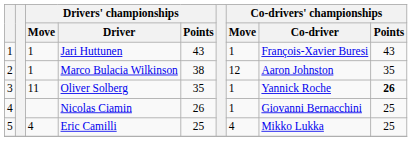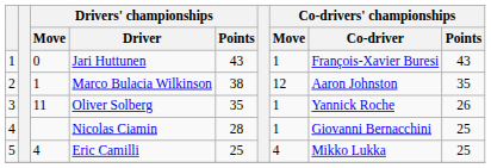Jari Huttunen | Drivers' championships / Move: 1 -> 0
Oliver Solberg | Co-drivers' championships / Points: bold -> normal
Nicolas Ciamin | Drivers' championships / Points: 26 -> 28
